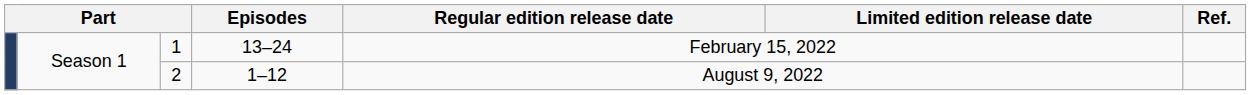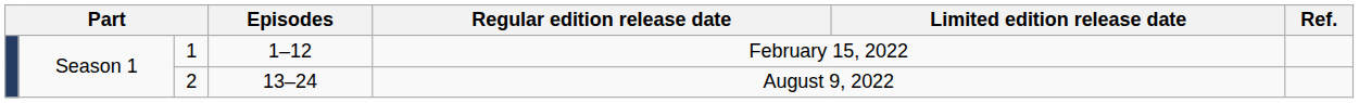1 | Episodes: 13–24 -> 1–12
2 | Episodes: 1–12 -> 13–24
